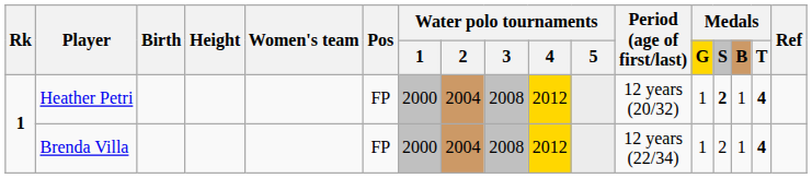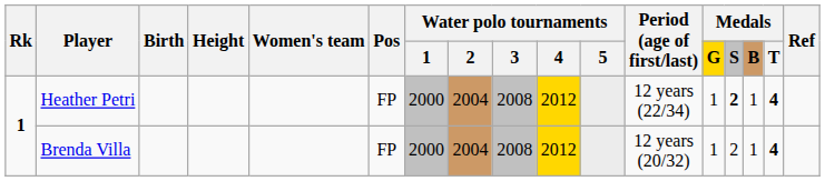Heather Petri | Period (age of first/last): 12 years (20/32) -> 12 years (22/34)
Brenda Villa | Period (age of first/last): 12 years (22/34) -> 12 years (20/32)
